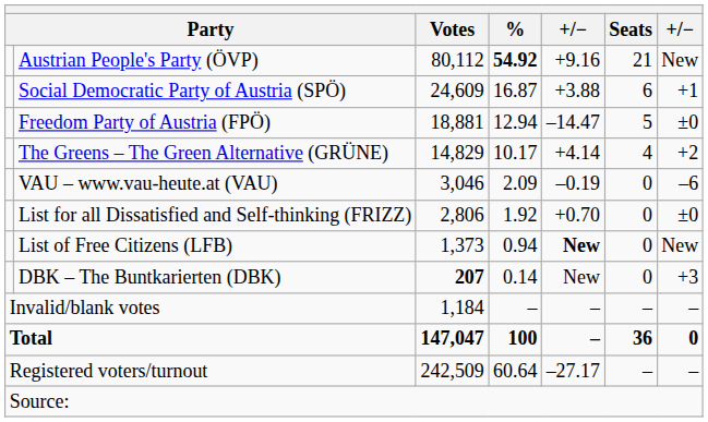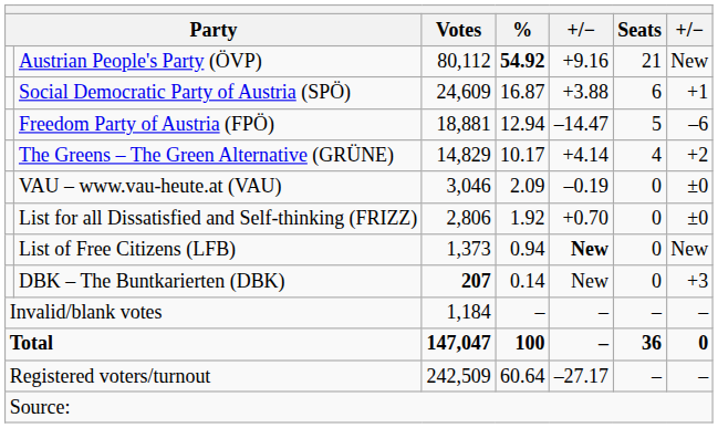Freedom Party of Austria (FPÖ) | column 7: ±0 -> –6
VAU – www.vau-heute.at (VAU) | column 7: –6 -> ±0
